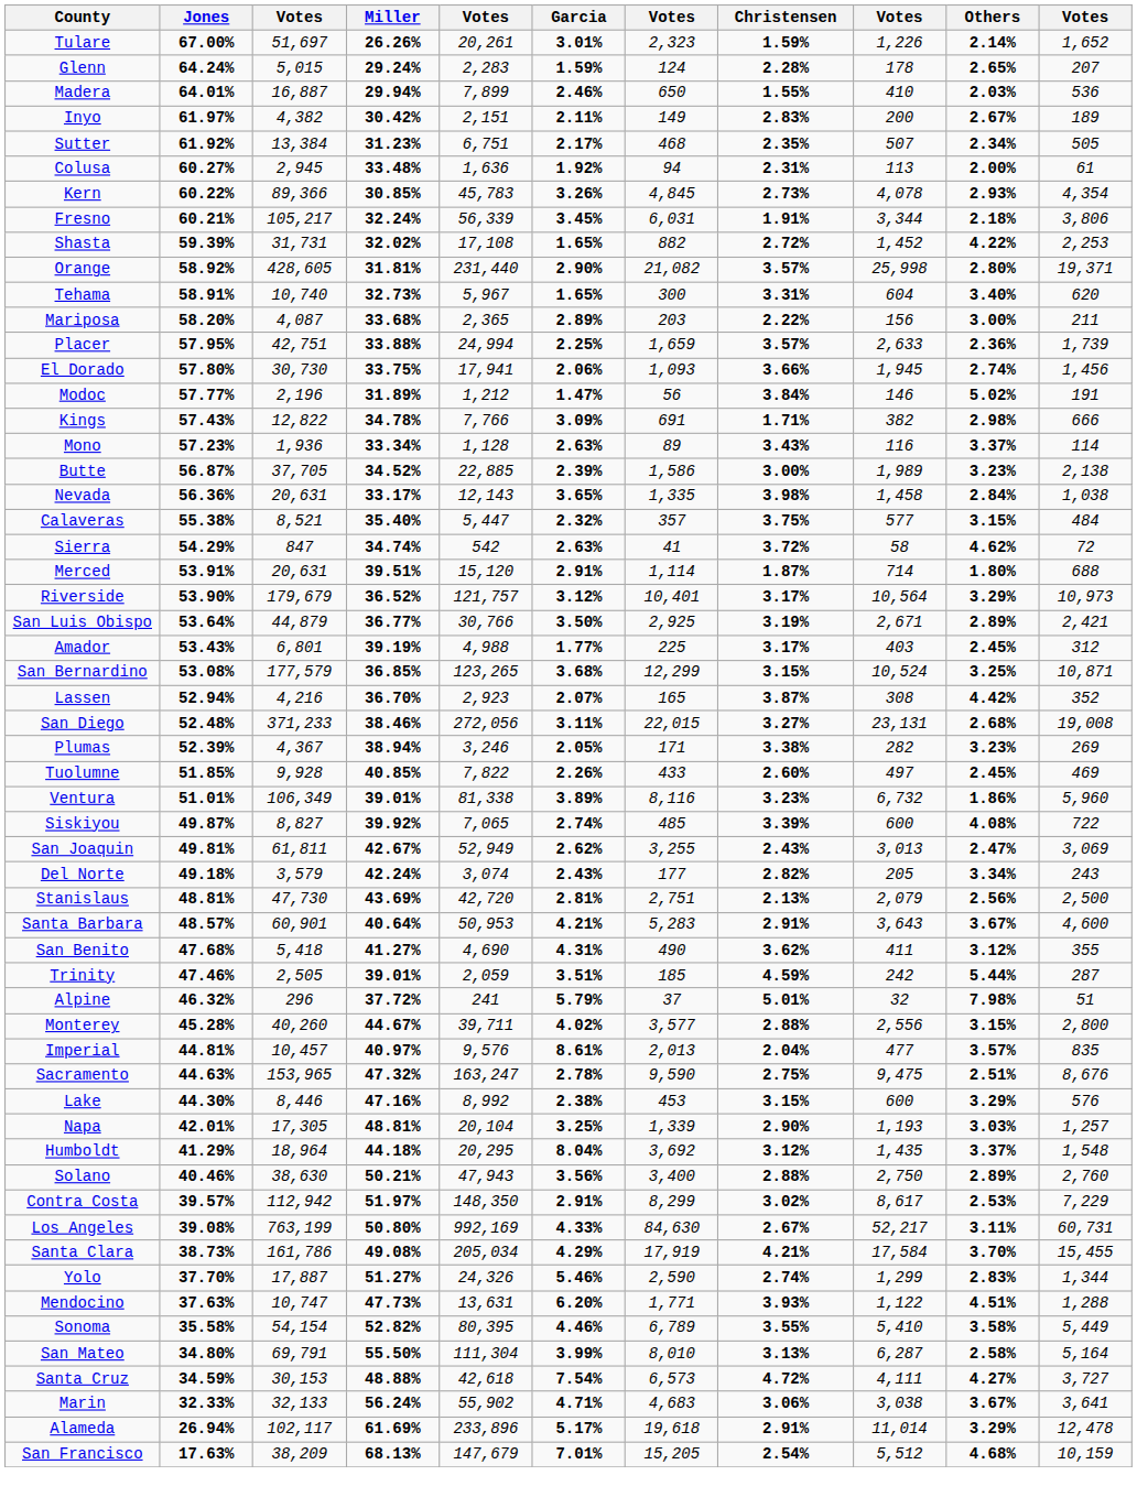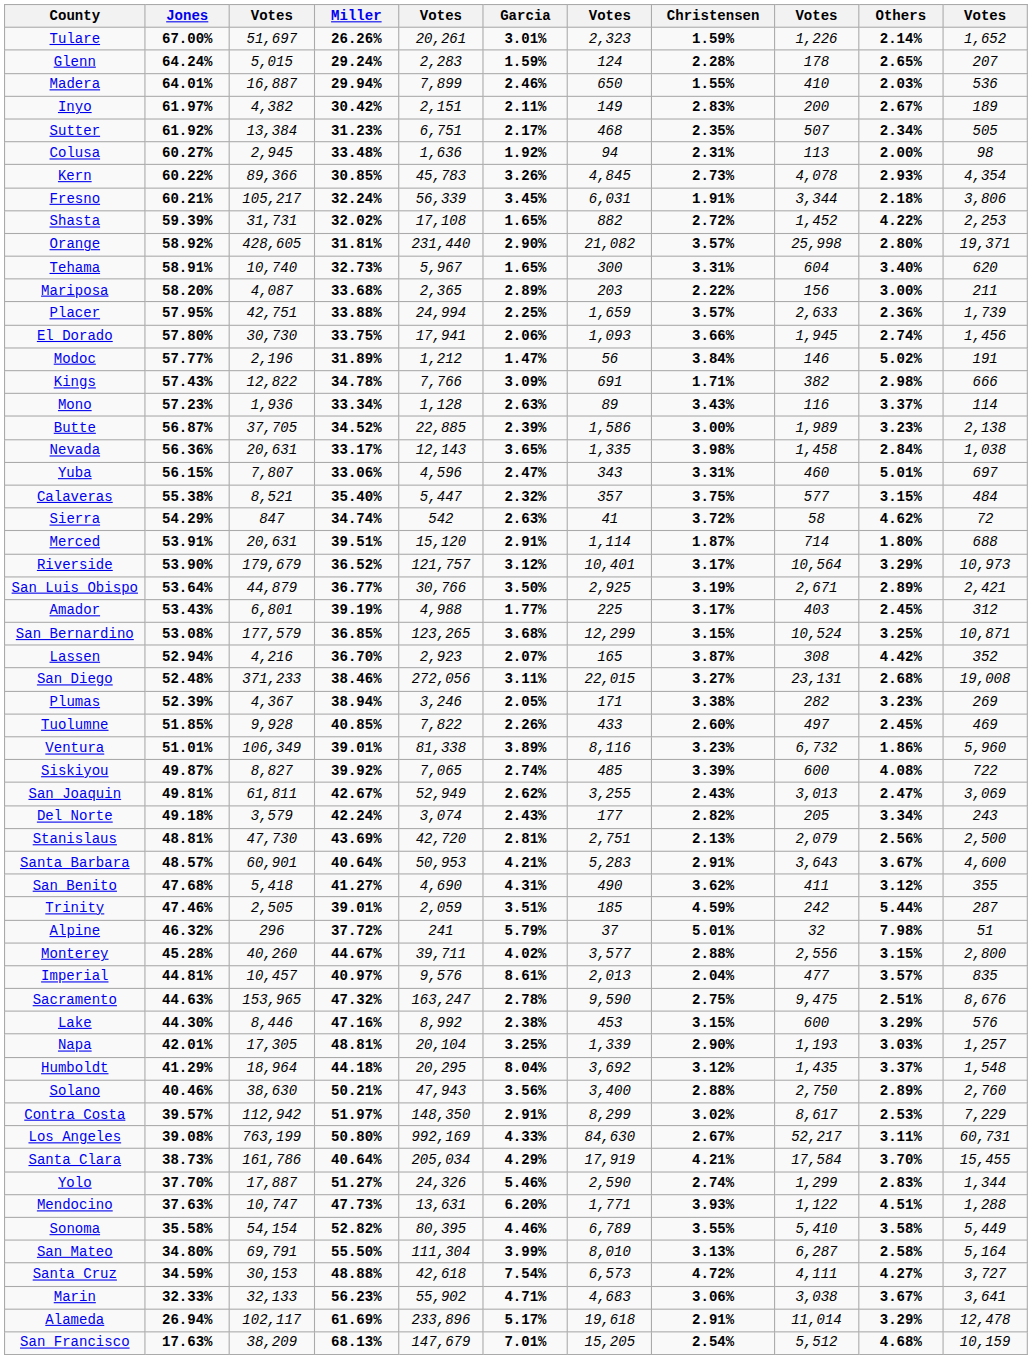Colusa | column 11: 61 -> 98
+ row: Yuba | 56.15% | 7,807 | 33.06% | 4,596 | 2.47% | 343 | 3.31% | 460 | 5.01% | 697
Santa Clara | Miller: 49.08% -> 40.64%
Marin | Miller: 56.24% -> 56.23%
